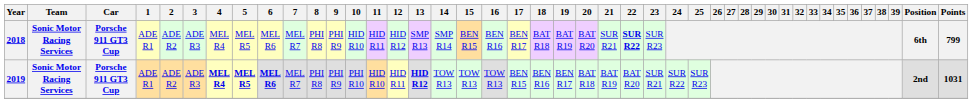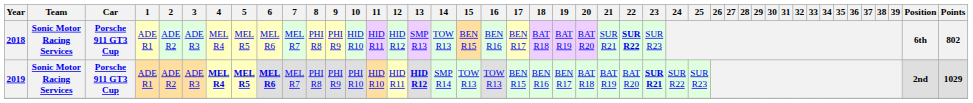2018 | 14: SMP R14 -> TOW R13
2018 | Points: 799 -> 802
2019 | 14: TOW R13 -> SMP R14
2019 | 23: normal -> bold
2019 | Points: 1031 -> 1029
